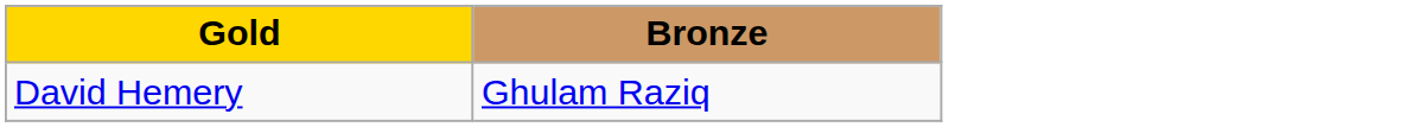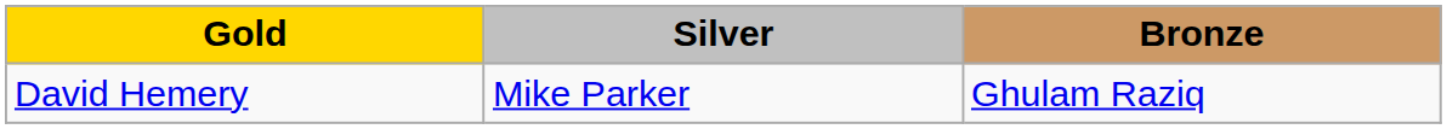+ column: Silver | Mike Parker
